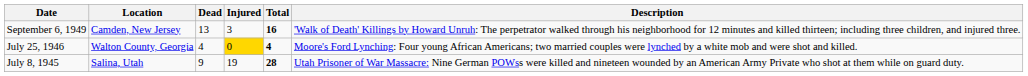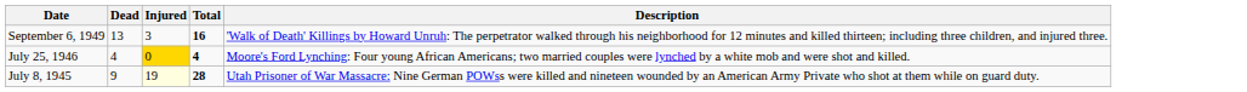- column: Location | Camden, New Jersey | Walton County, Georgia | Salina, Utah
July 8, 1945 | Injured: no background -> lightyellow background
